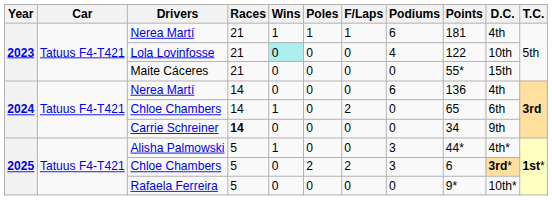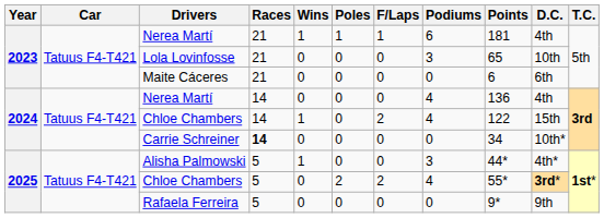Lola Lovinfosse | Wins: paleturquoise background -> no background
Lola Lovinfosse | Podiums: 4 -> 3
Lola Lovinfosse | Points: 122 -> 65
Maite Cáceres | Points: 55* -> 6
Maite Cáceres | D.C.: 15th -> 6th
2024 / Nerea Martí | Podiums: 6 -> 4
2024 / Chloe Chambers | Podiums: 0 -> 4
2024 / Chloe Chambers | Points: 65 -> 122
2024 / Chloe Chambers | D.C.: 6th -> 15th
Carrie Schreiner | D.C.: 9th -> 10th*
2025 / Chloe Chambers | Podiums: 3 -> 4
2025 / Chloe Chambers | Points: 6 -> 55*
Rafaela Ferreira | D.C.: 10th* -> 9th
